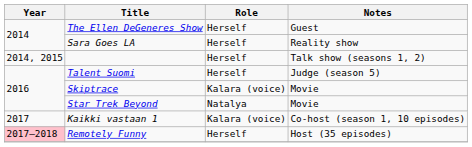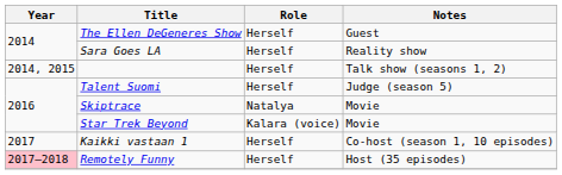Skiptrace | Role: Kalara (voice) -> Natalya
Star Trek Beyond | Role: Natalya -> Kalara (voice)
Kaikki vastaan 1 | Role: Kalara (voice) -> Herself
